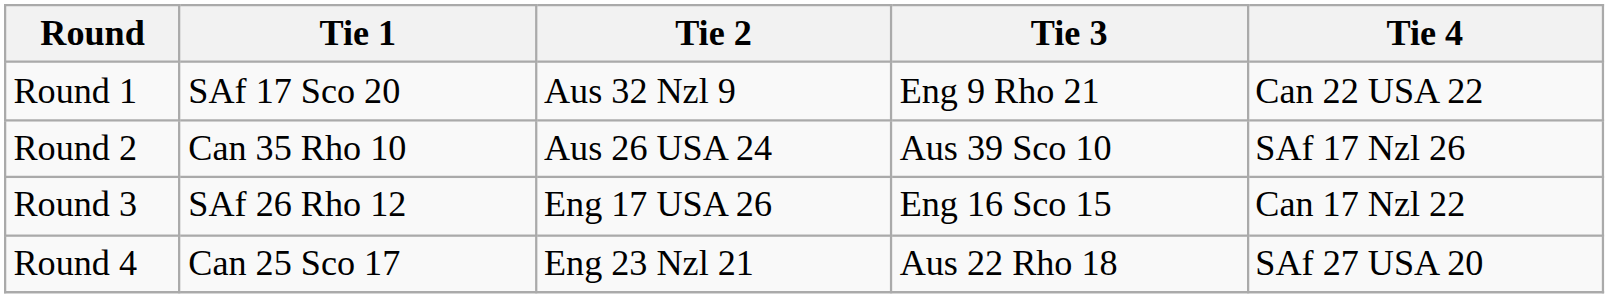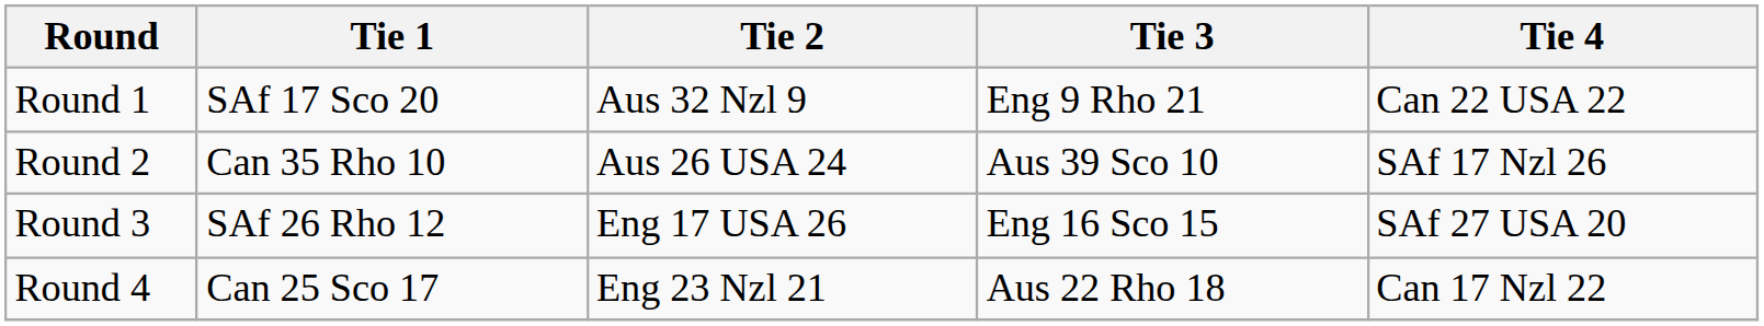Round 3 | Tie 4: Can 17 Nzl 22 -> SAf 27 USA 20
Round 4 | Tie 4: SAf 27 USA 20 -> Can 17 Nzl 22
